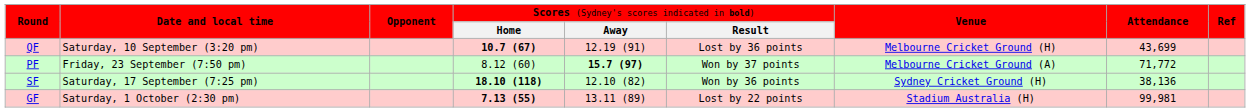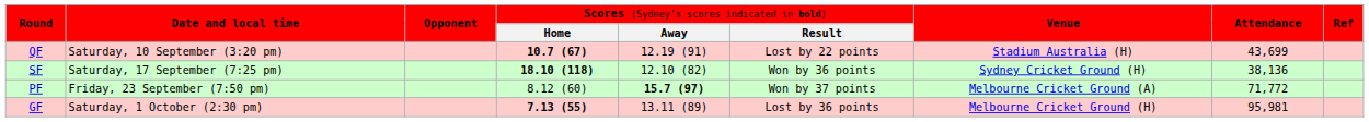QF | column 6: Lost by 36 points -> Lost by 22 points
QF | column 7: Melbourne Cricket Ground (H) -> Stadium Australia (H)
rows swapped: SF <-> PF
GF | column 6: Lost by 22 points -> Lost by 36 points
GF | column 7: Stadium Australia (H) -> Melbourne Cricket Ground (H)
GF | column 8: 99,981 -> 95,981
